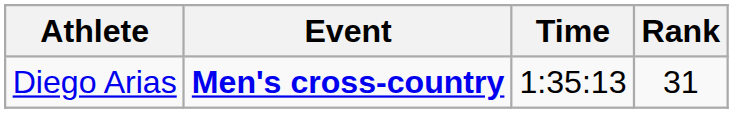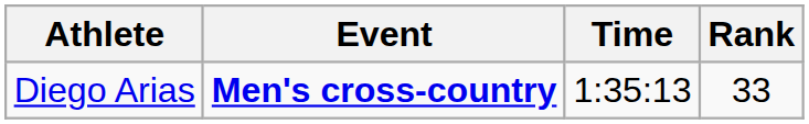Diego Arias | Rank: 31 -> 33
